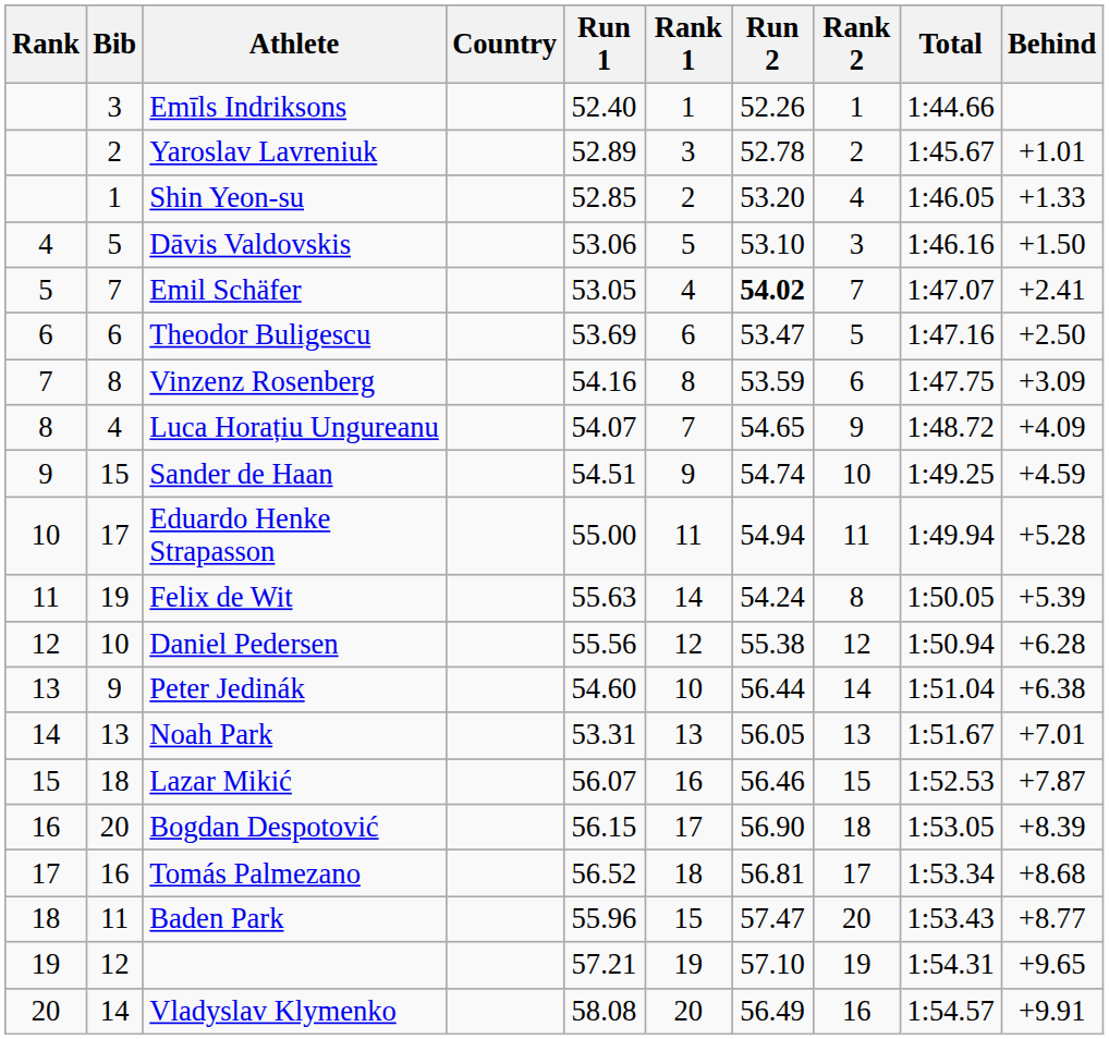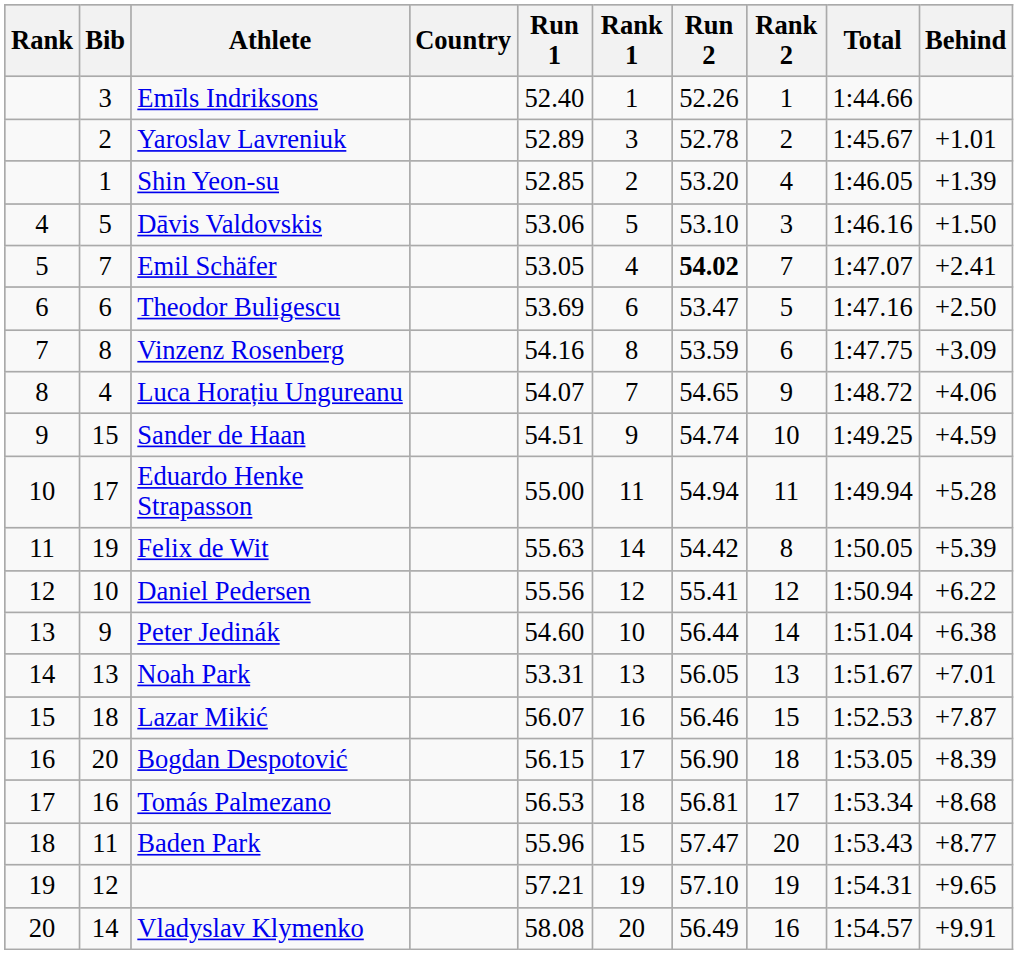Shin Yeon-su | Behind: +1.33 -> +1.39
Luca Horațiu Ungureanu | Behind: +4.09 -> +4.06
Felix de Wit | Run 2: 54.24 -> 54.42
Daniel Pedersen | Run 2: 55.38 -> 55.41
Daniel Pedersen | Behind: +6.28 -> +6.22
Tomás Palmezano | Run 1: 56.52 -> 56.53
